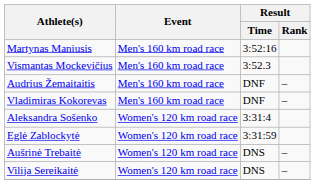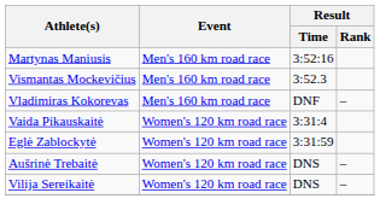- row: Audrius Žemaitaitis | Men's 160 km road race | DNF | –
- row: Aleksandra Sošenko | Women's 120 km road race | 3:31:4
+ row: Vaida Pikauskaitė | Women's 120 km road race | 3:31:4
